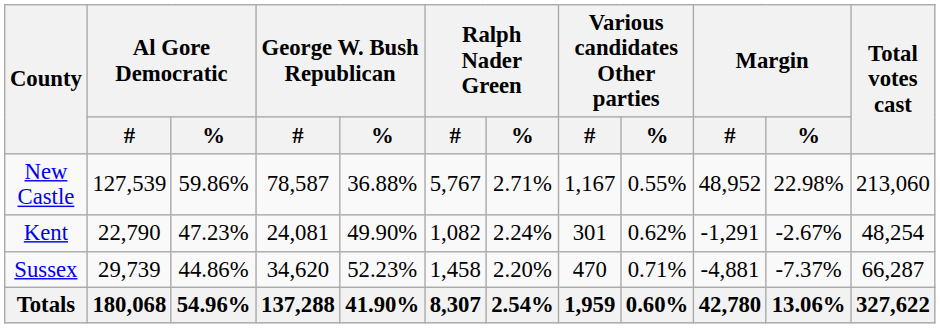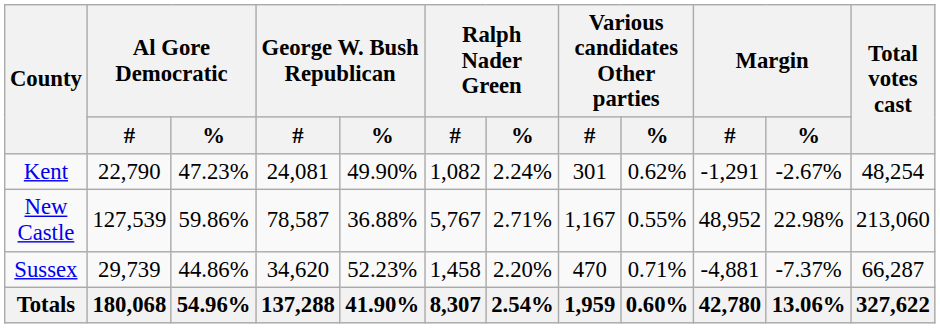rows swapped: Kent <-> New Castle
